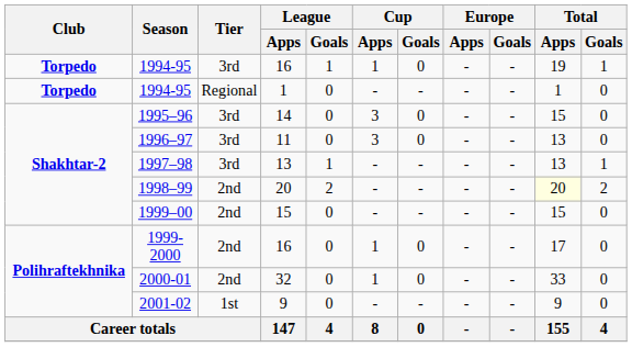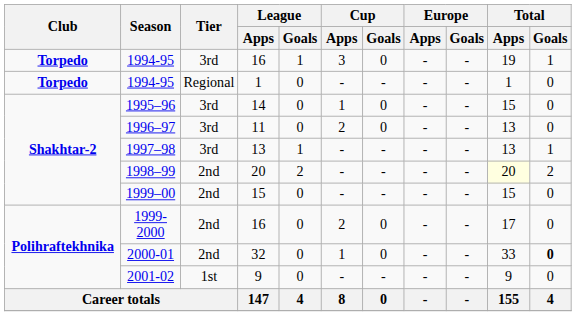1994-95 / 16 | Cup / Apps: 1 -> 3
1995–96 | Cup / Apps: 3 -> 1
1996–97 | Cup / Apps: 3 -> 2
1999-2000 | Cup / Apps: 1 -> 2
2000-01 | Total / Goals: normal -> bold
